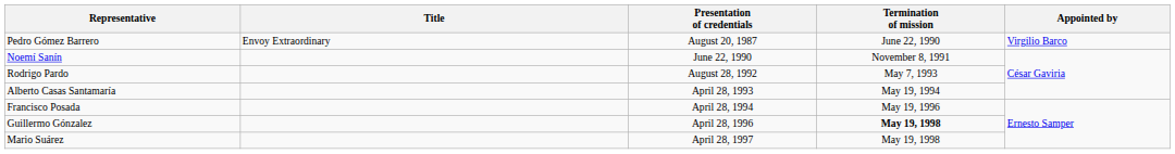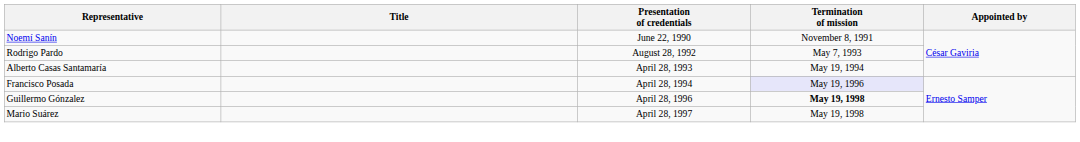- row: Pedro Gómez Barrero | Envoy Extraordinary | August 20, 1987 | June 22, 1990 | Virgilio Barco
Francisco Posada | Termination of mission: no background -> lavender background
